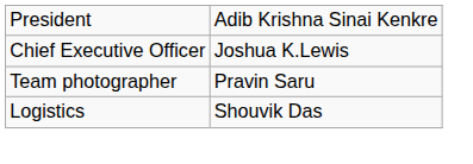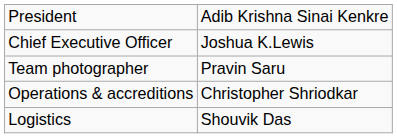+ row: Operations & accreditions | Christopher Shriodkar
